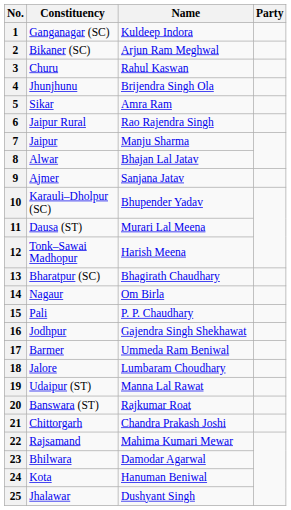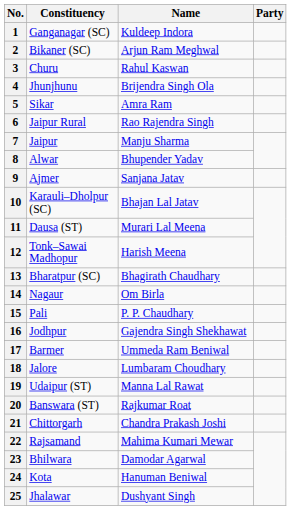8 | Name: Bhajan Lal Jatav -> Bhupender Yadav
10 | Name: Bhupender Yadav -> Bhajan Lal Jatav
